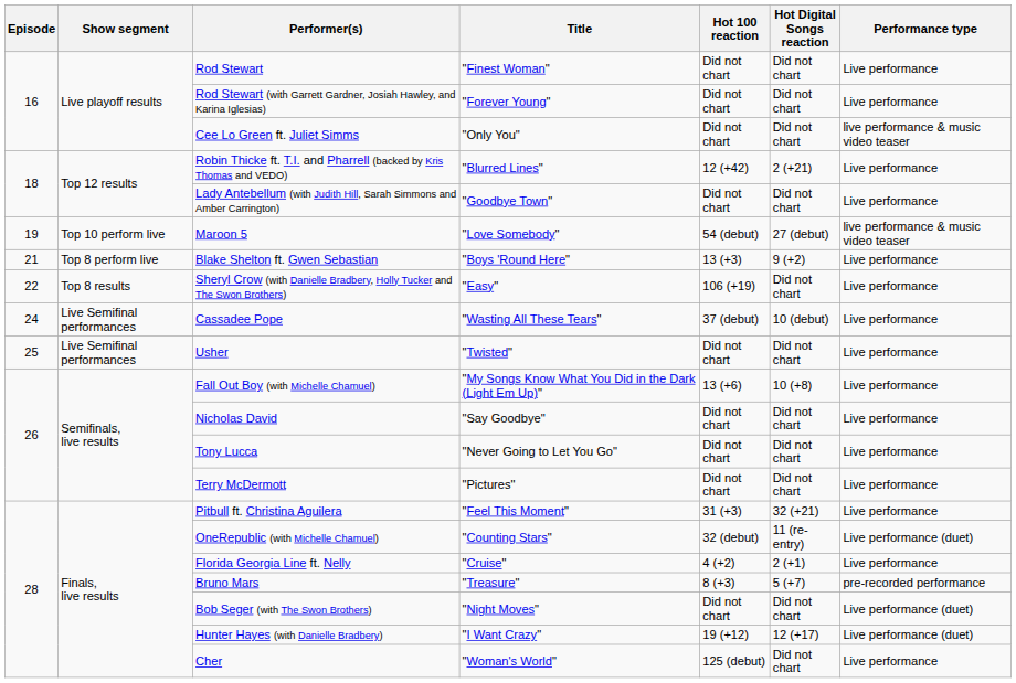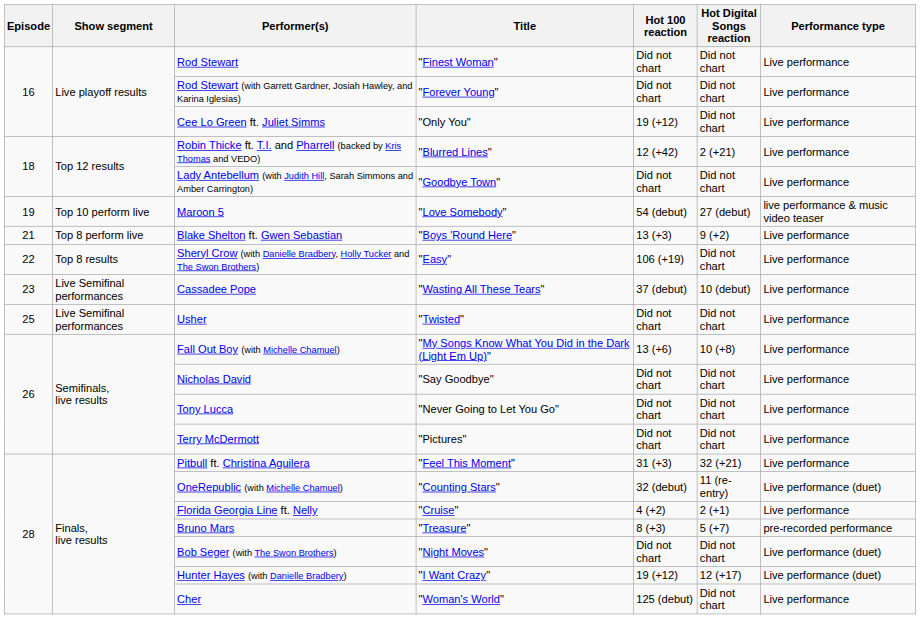Cee Lo Green ft. Juliet Simms | Hot 100 reaction: Did not chart -> 19 (+12)
Cee Lo Green ft. Juliet Simms | Performance type: live performance & music video teaser -> Live performance
Cassadee Pope | Episode: 24 -> 23
